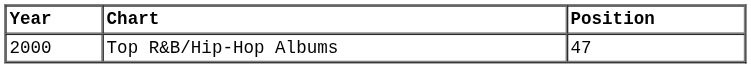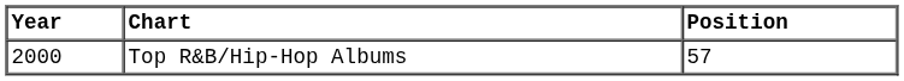Top R&B/Hip-Hop Albums | Position: 47 -> 57
